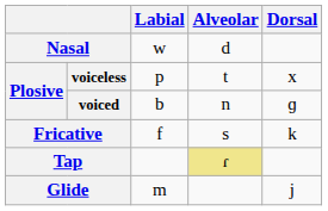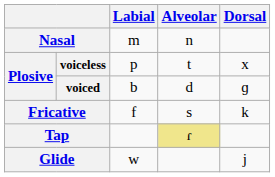Nasal | Labial: w -> m
Nasal | Alveolar: d -> n
voiced | Alveolar: n -> d
Glide | Labial: m -> w
